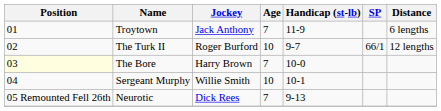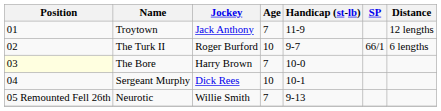Troytown | Distance: 6 lengths -> 12 lengths
The Turk II | Distance: 12 lengths -> 6 lengths
Sergeant Murphy | Jockey: Willie Smith -> Dick Rees
Neurotic | Jockey: Dick Rees -> Willie Smith
